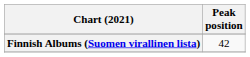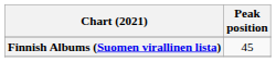Finnish Albums (Suomen virallinen lista) | Peak position: 42 -> 45
